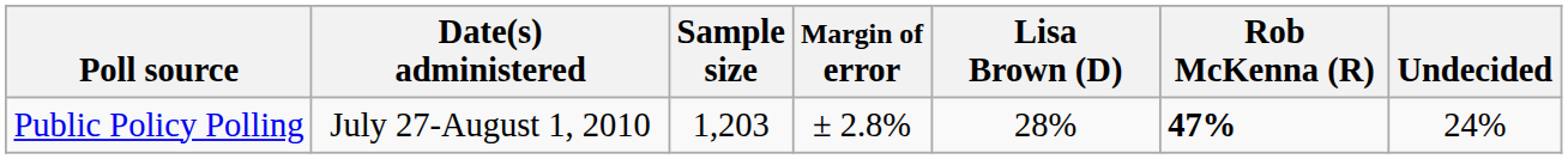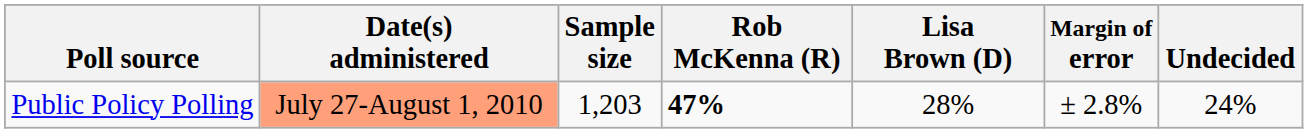columns swapped: Margin of error <-> Rob McKenna (R)
Public Policy Polling | Date(s) administered: no background -> lightsalmon background
